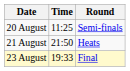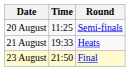21 August | Time: 21:50 -> 19:33
23 August | Time: 19:33 -> 21:50
